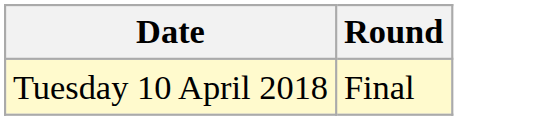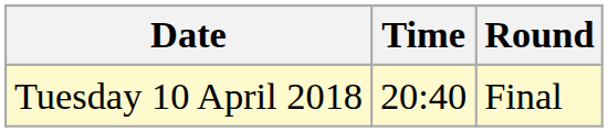+ column: Time | 20:40
